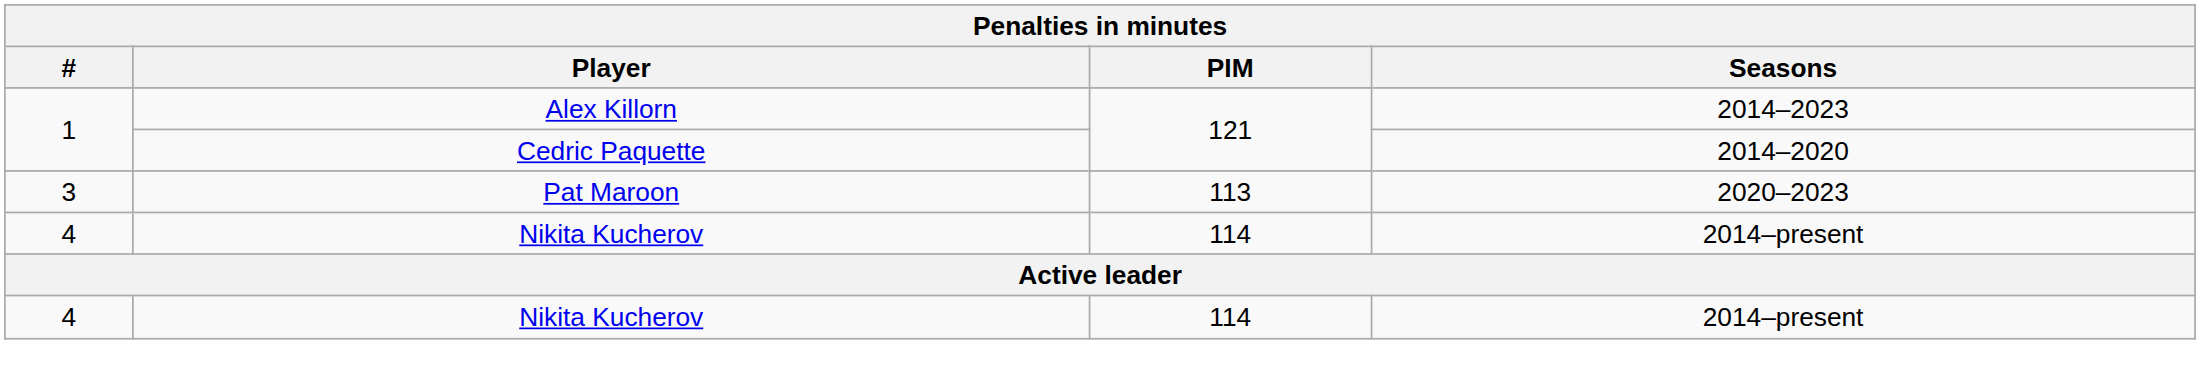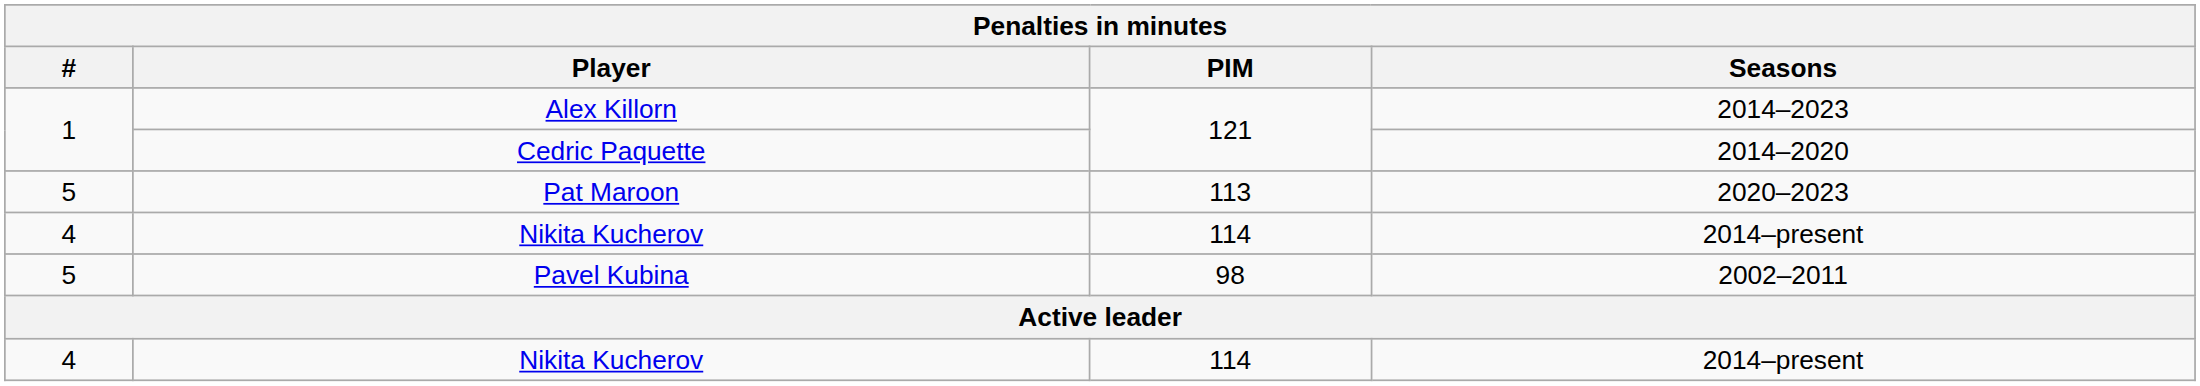Pat Maroon | #: 3 -> 5
+ row: 5 | Pavel Kubina | 98 | 2002–2011
